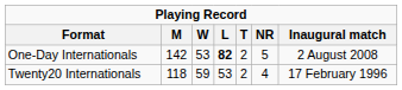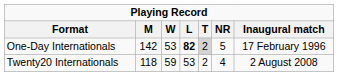One-Day Internationals | T: no background -> lightgrey background
One-Day Internationals | Inaugural match: 2 August 2008 -> 17 February 1996
Twenty20 Internationals | Inaugural match: 17 February 1996 -> 2 August 2008
